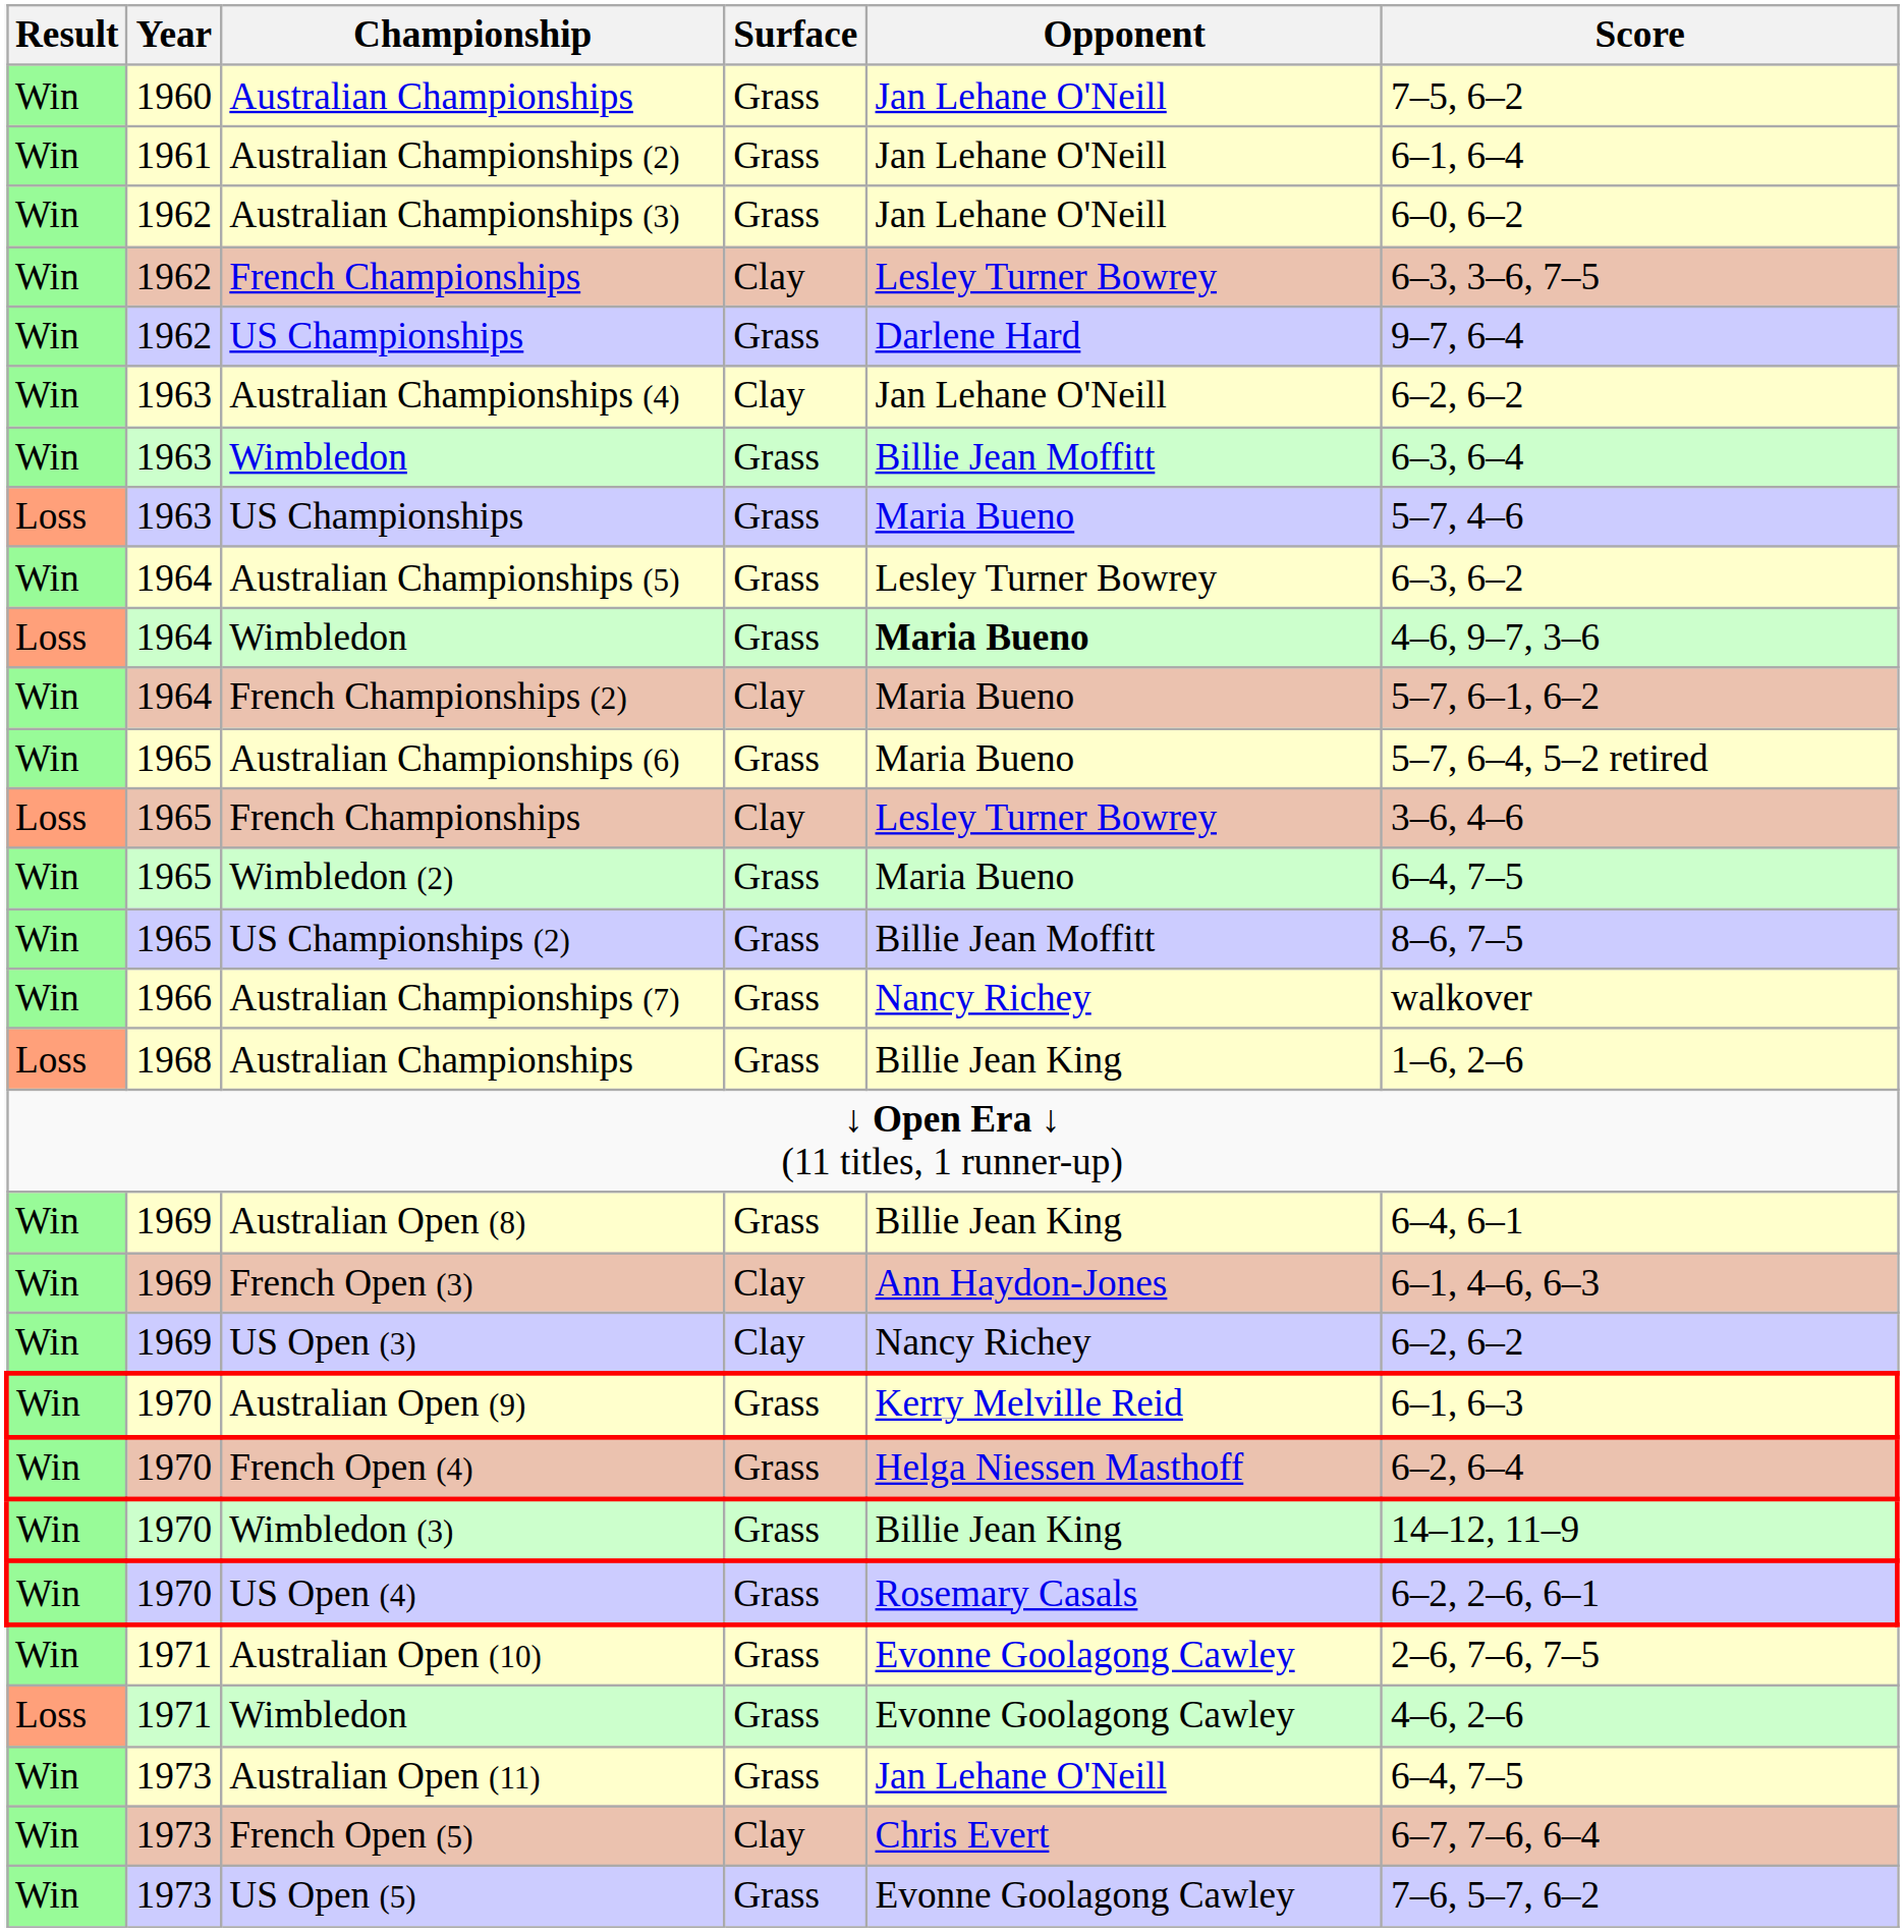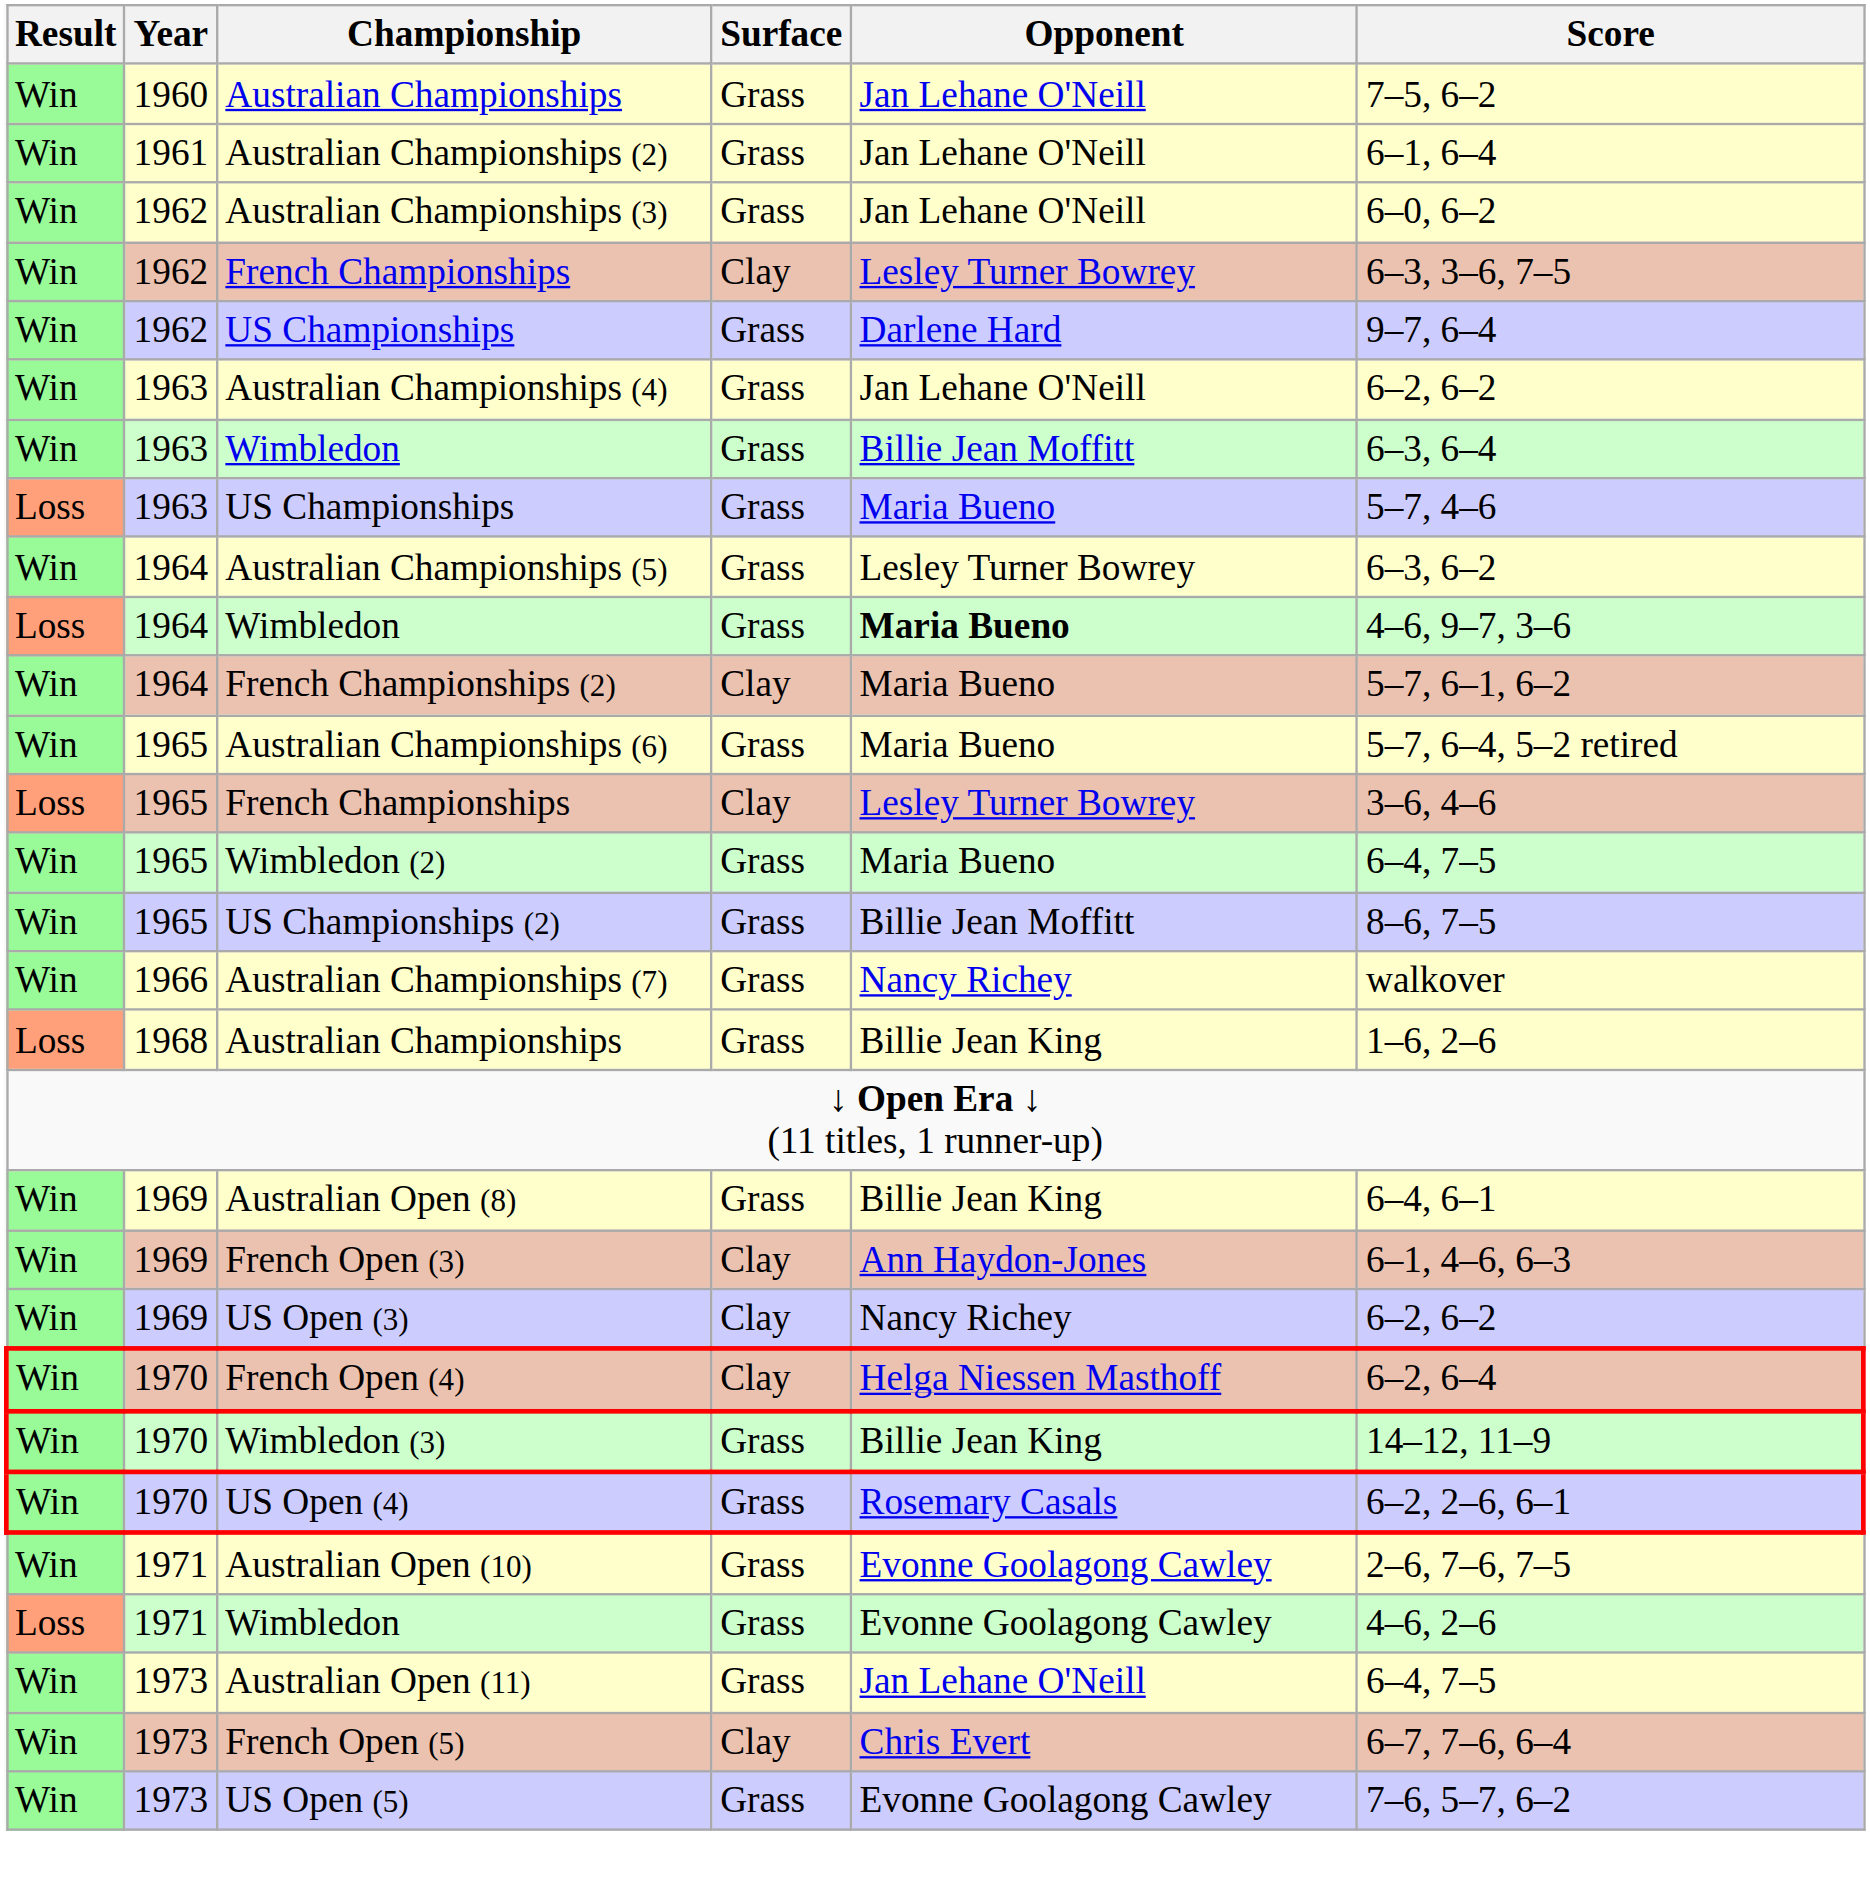Australian Championships (4) | Surface: Clay -> Grass
- row: Win | 1970 | Australian Open (9) | Grass | Kerry Melville Reid | 6–1, 6–3
French Open (4) | Surface: Grass -> Clay
